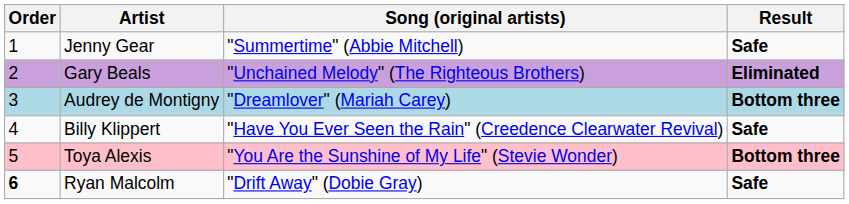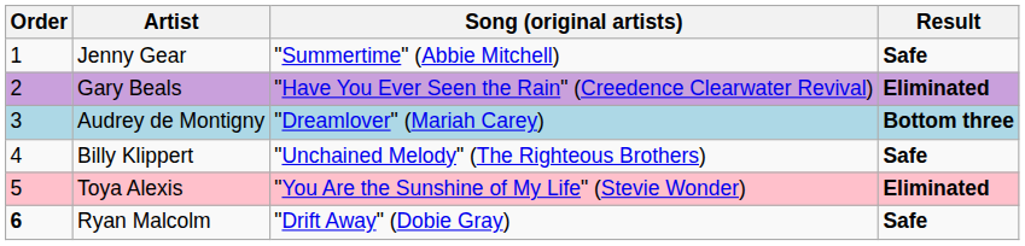Gary Beals | Song (original artists): "Unchained Melody" (The Righteous Brothers) -> "Have You Ever Seen the Rain" (Creedence Clearwater Revival)
Billy Klippert | Song (original artists): "Have You Ever Seen the Rain" (Creedence Clearwater Revival) -> "Unchained Melody" (The Righteous Brothers)
Toya Alexis | Result: Bottom three -> Eliminated
